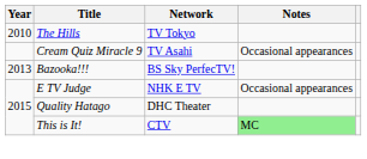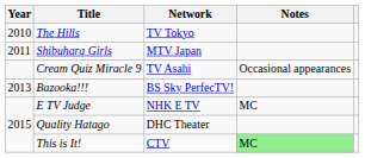+ row: 2011 | Shibuhara Girls | MTV Japan
E TV Judge | Notes: Occasional appearances -> MC
